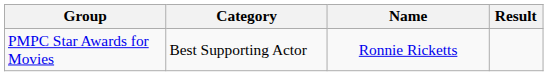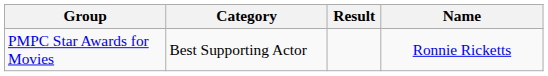columns swapped: Name <-> Result
